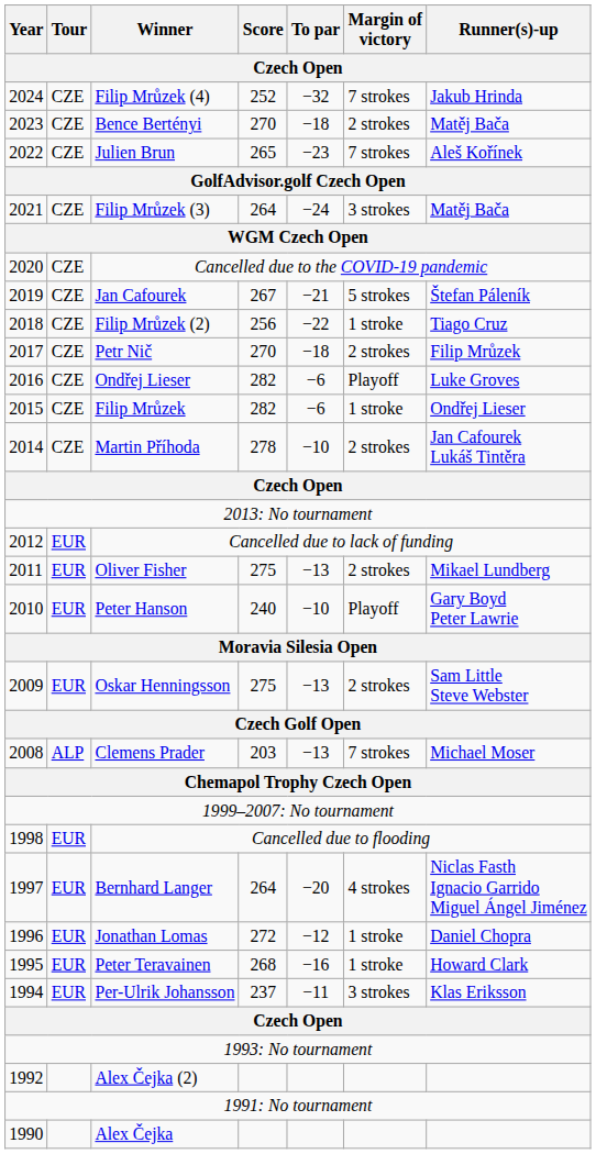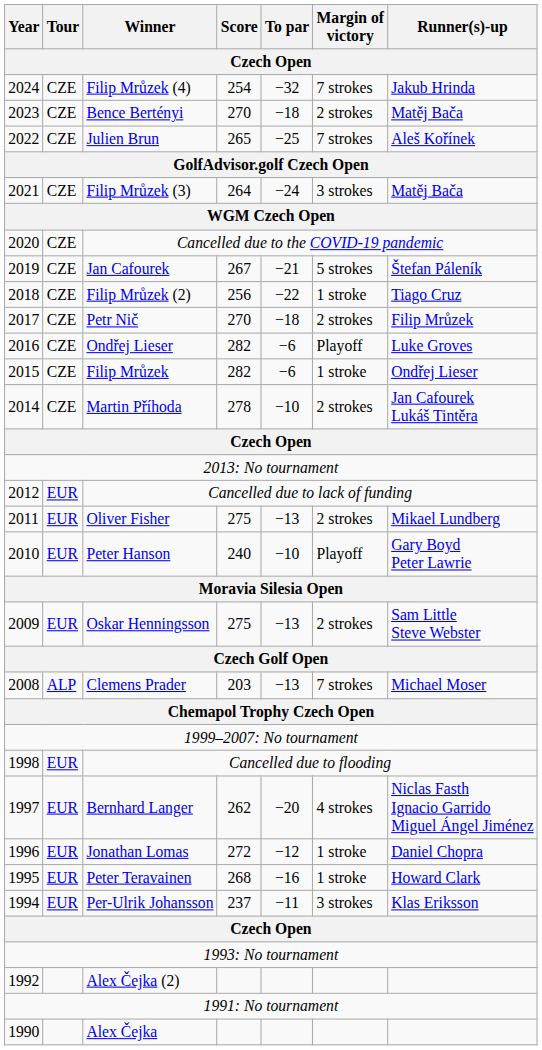Filip Mrůzek (4) | Score / Czech Open: 252 -> 254
Julien Brun | To par / Czech Open: −23 -> −25
Bernhard Langer | Score / Czech Open: 264 -> 262
